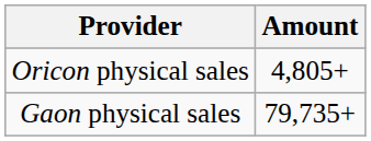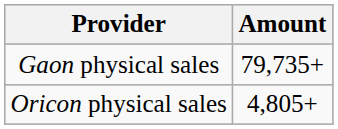rows swapped: Gaon physical sales <-> Oricon physical sales
